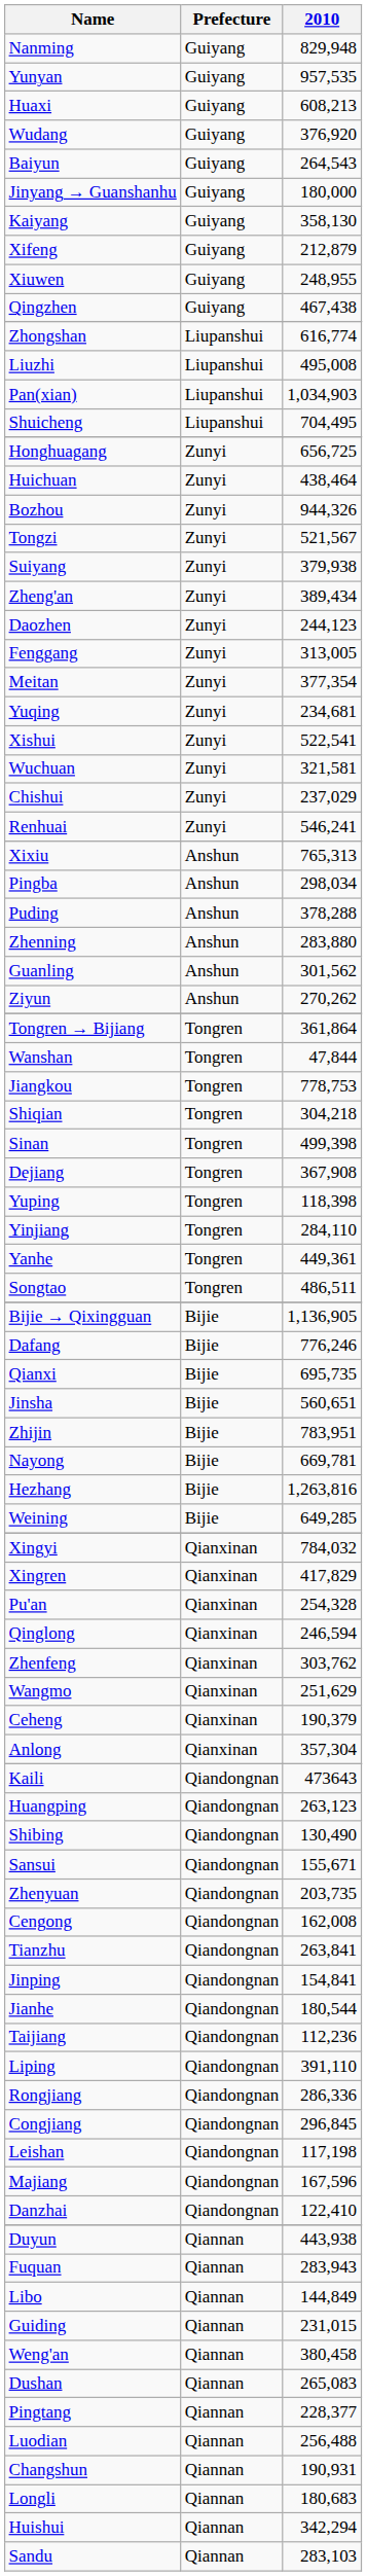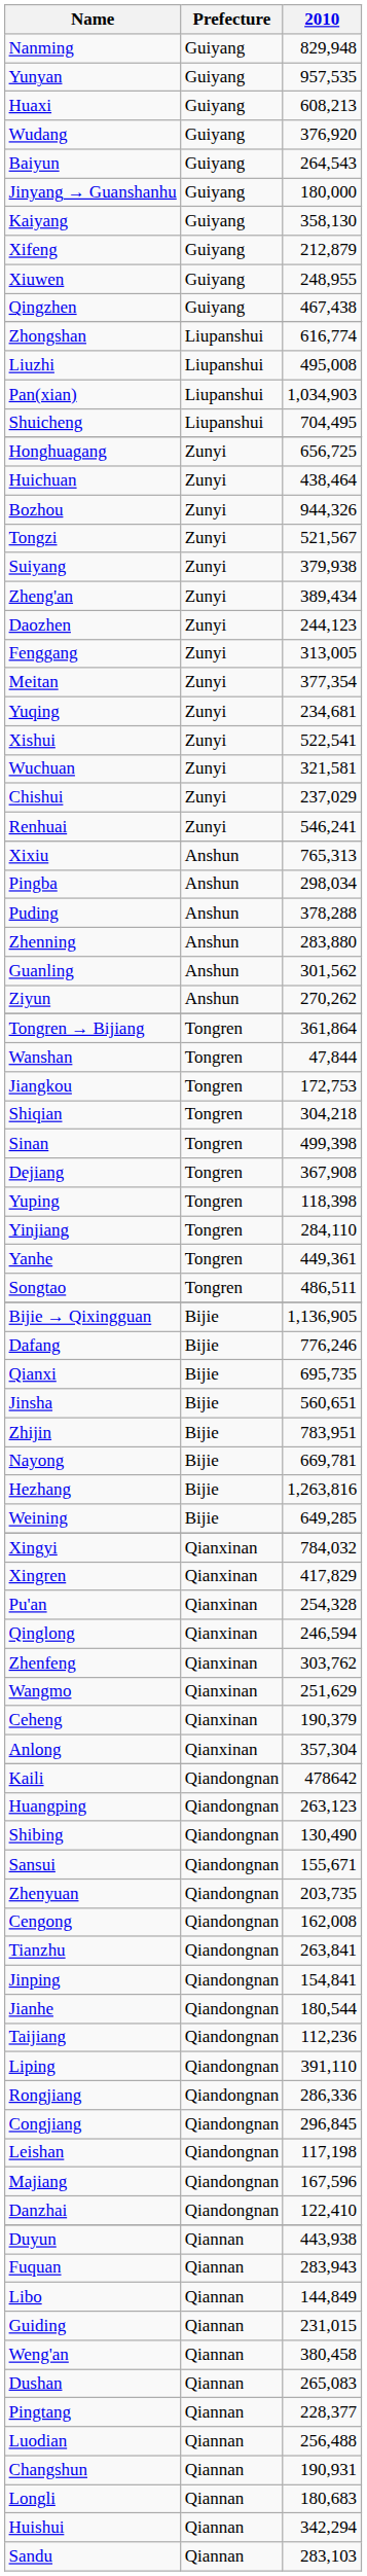Jiangkou | 2010: 778,753 -> 172,753
Kaili | 2010: 473643 -> 478642
